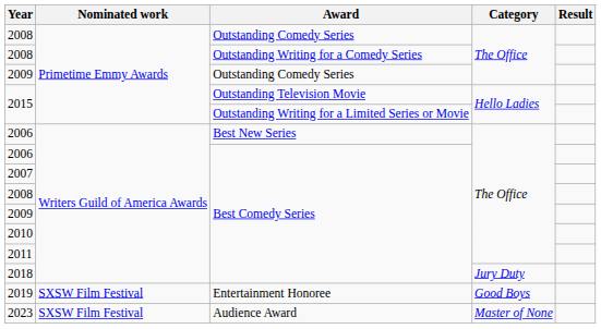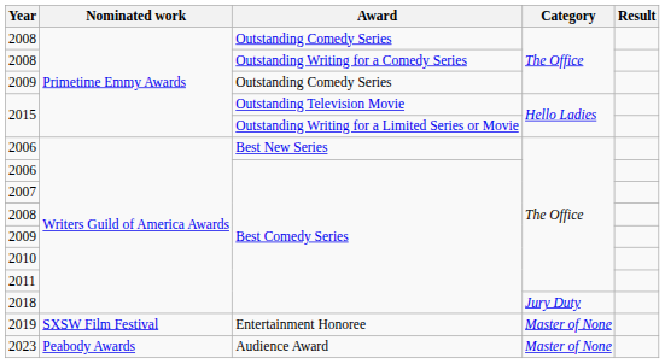2019 | Category: Good Boys -> Master of None
2023 | Nominated work: SXSW Film Festival -> Peabody Awards
